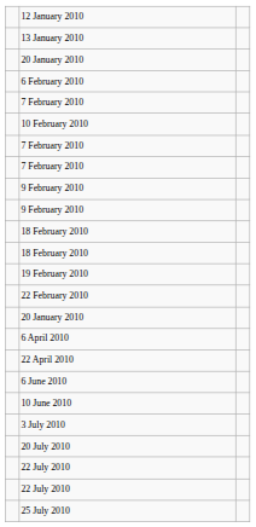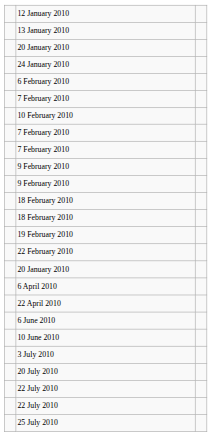+ row: 24 January 2010
